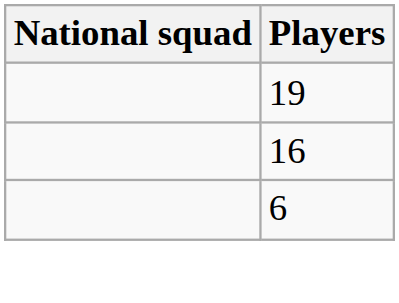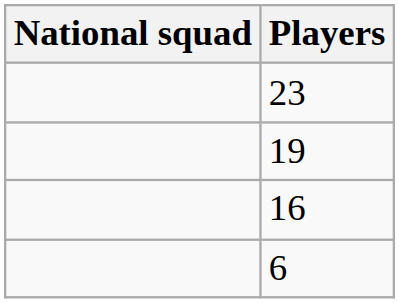+ row: 23
